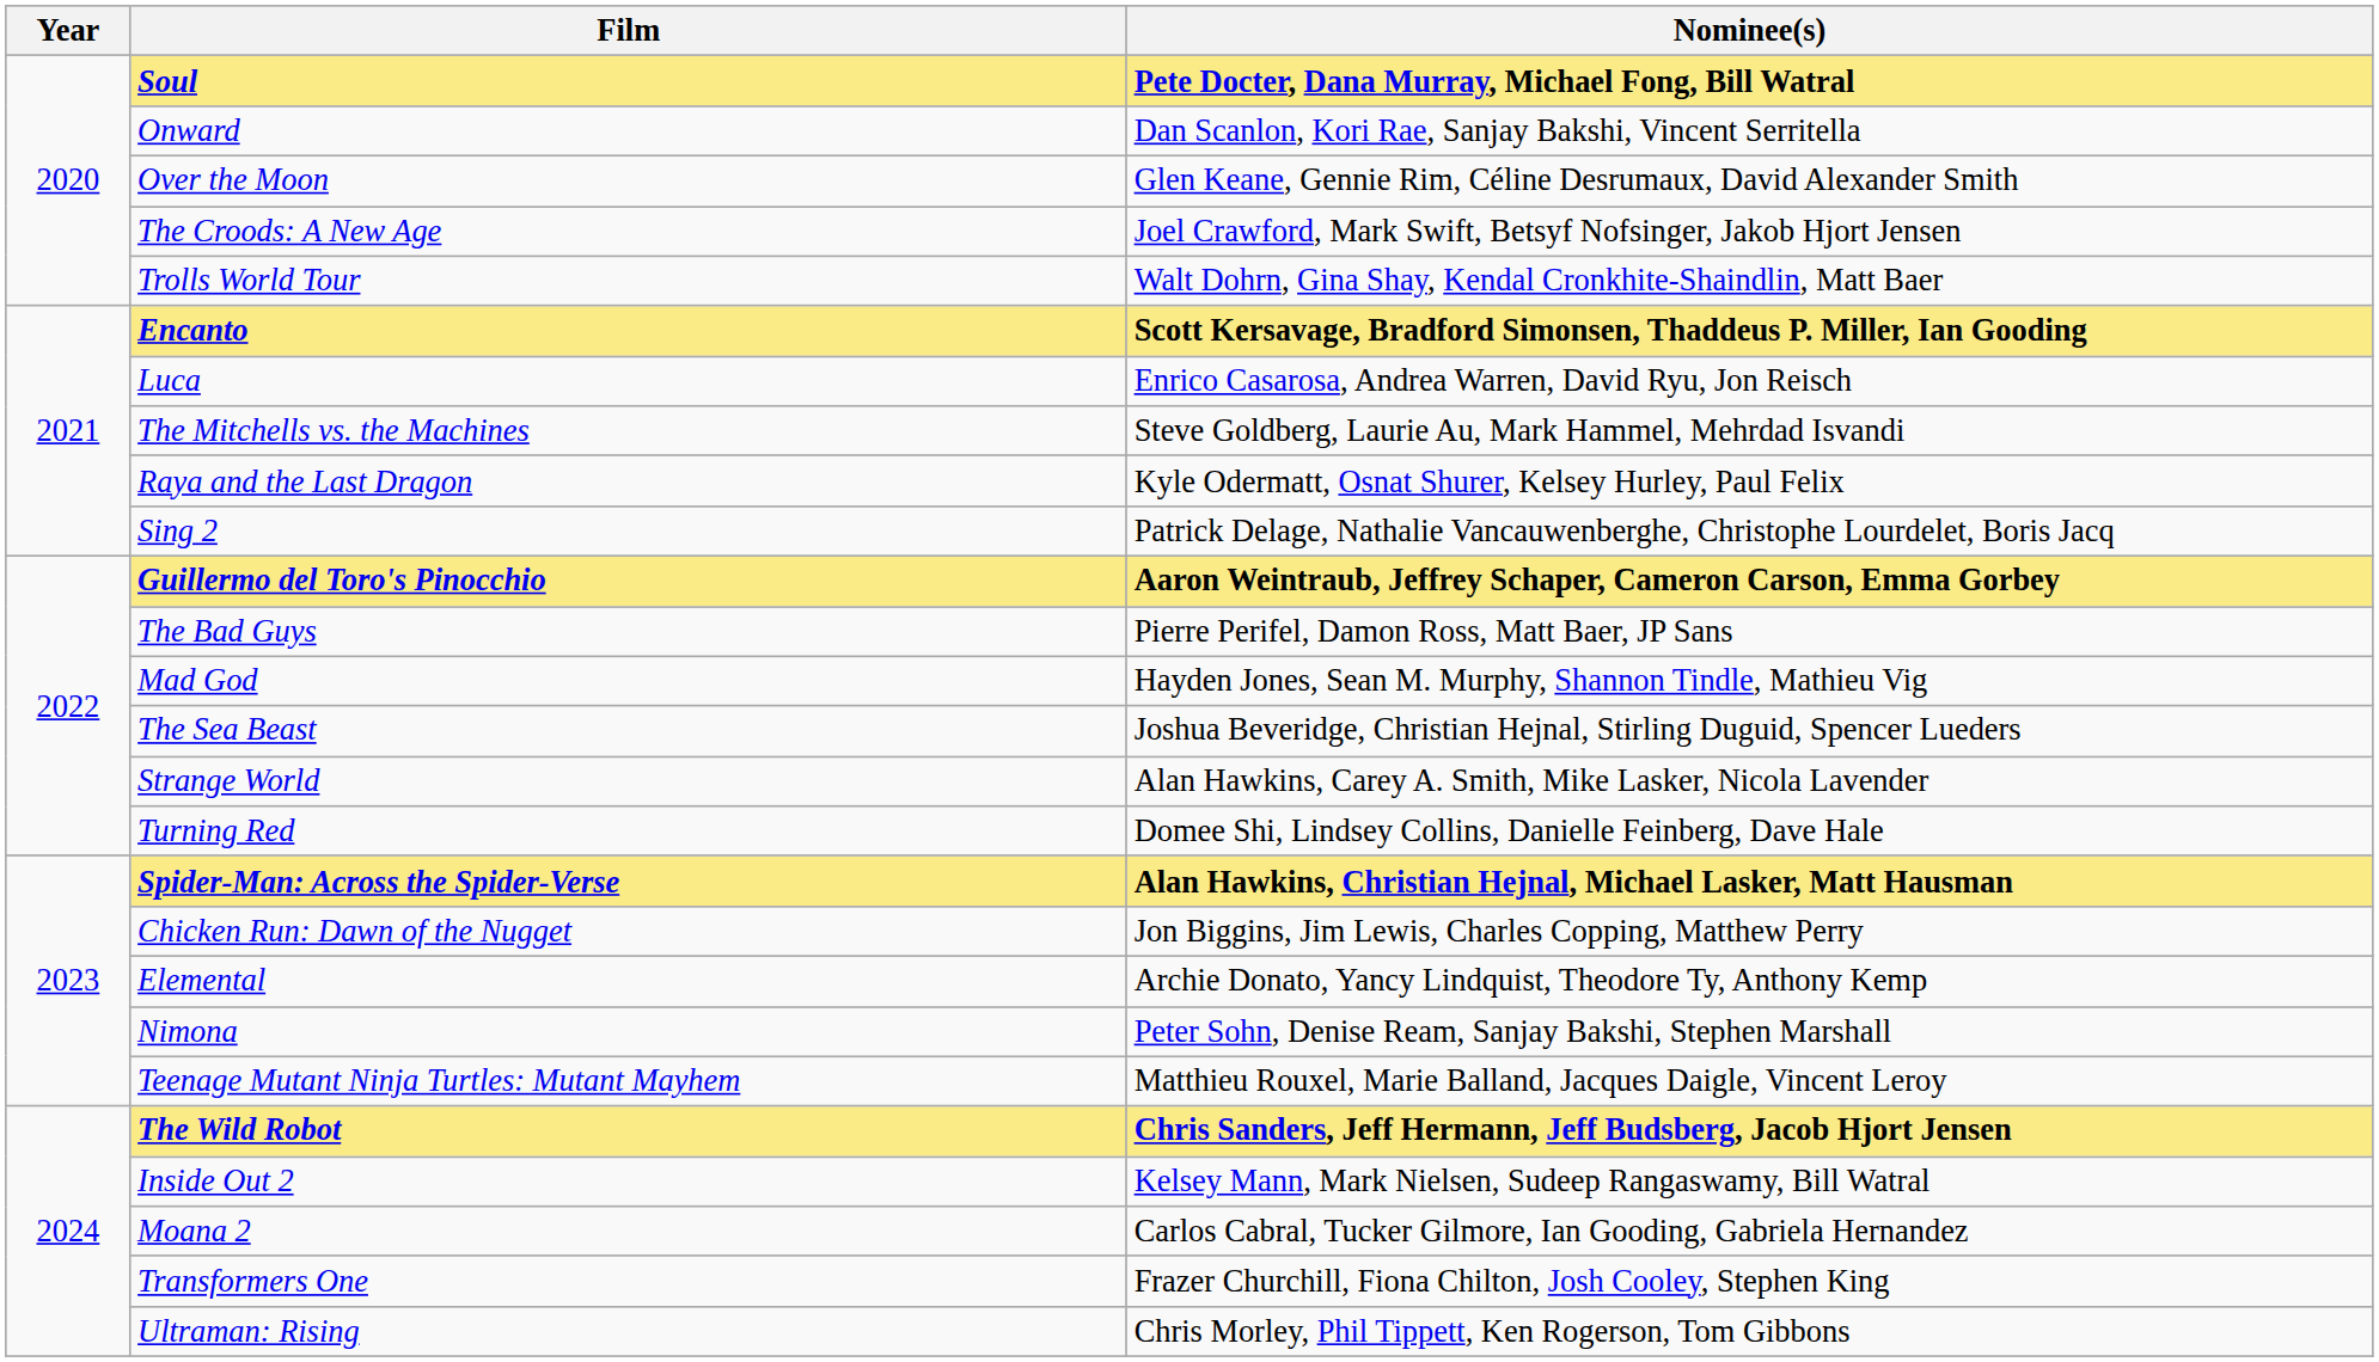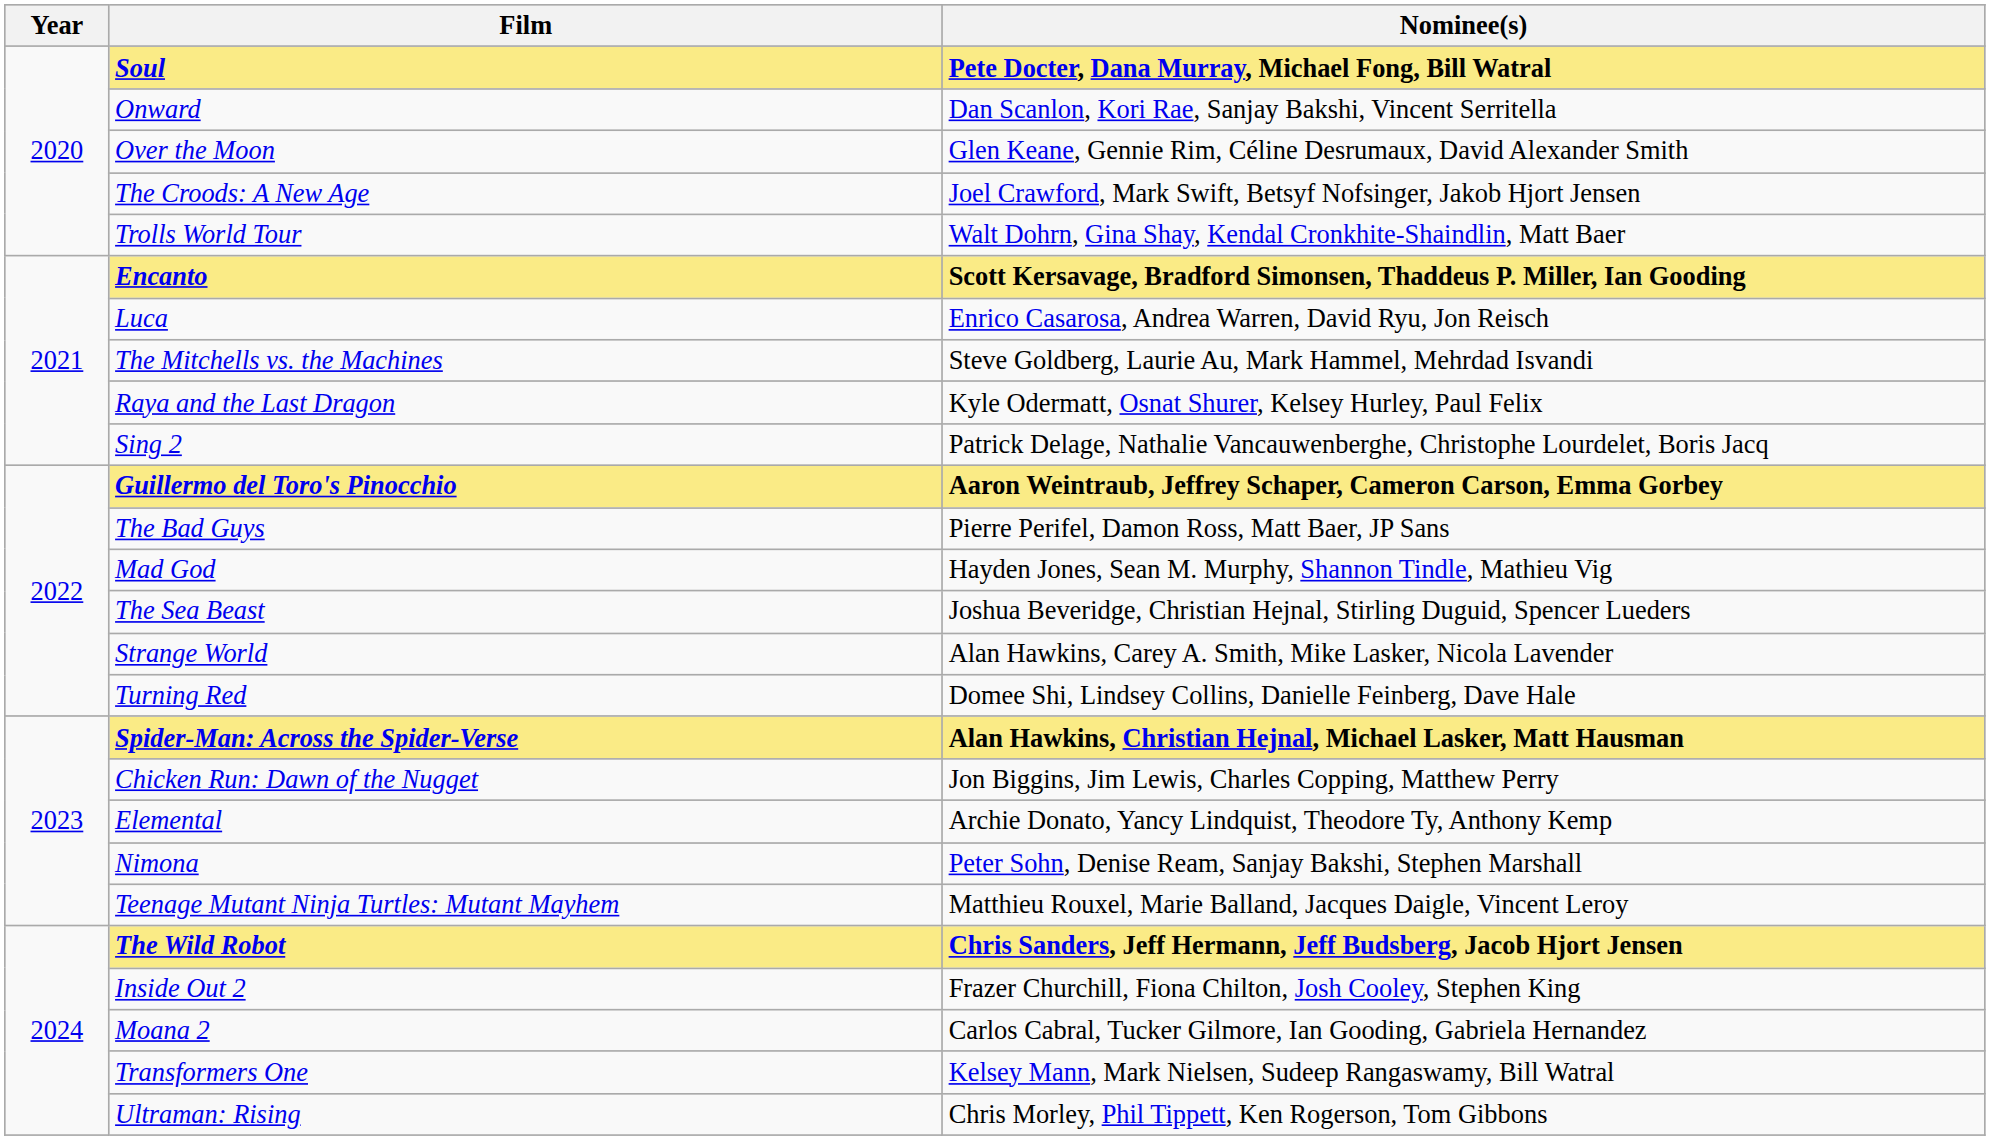Inside Out 2 | Nominee(s): Kelsey Mann, Mark Nielsen, Sudeep Rangaswamy, Bill Watral -> Frazer Churchill, Fiona Chilton, Josh Cooley, Stephen King
Transformers One | Nominee(s): Frazer Churchill, Fiona Chilton, Josh Cooley, Stephen King -> Kelsey Mann, Mark Nielsen, Sudeep Rangaswamy, Bill Watral
